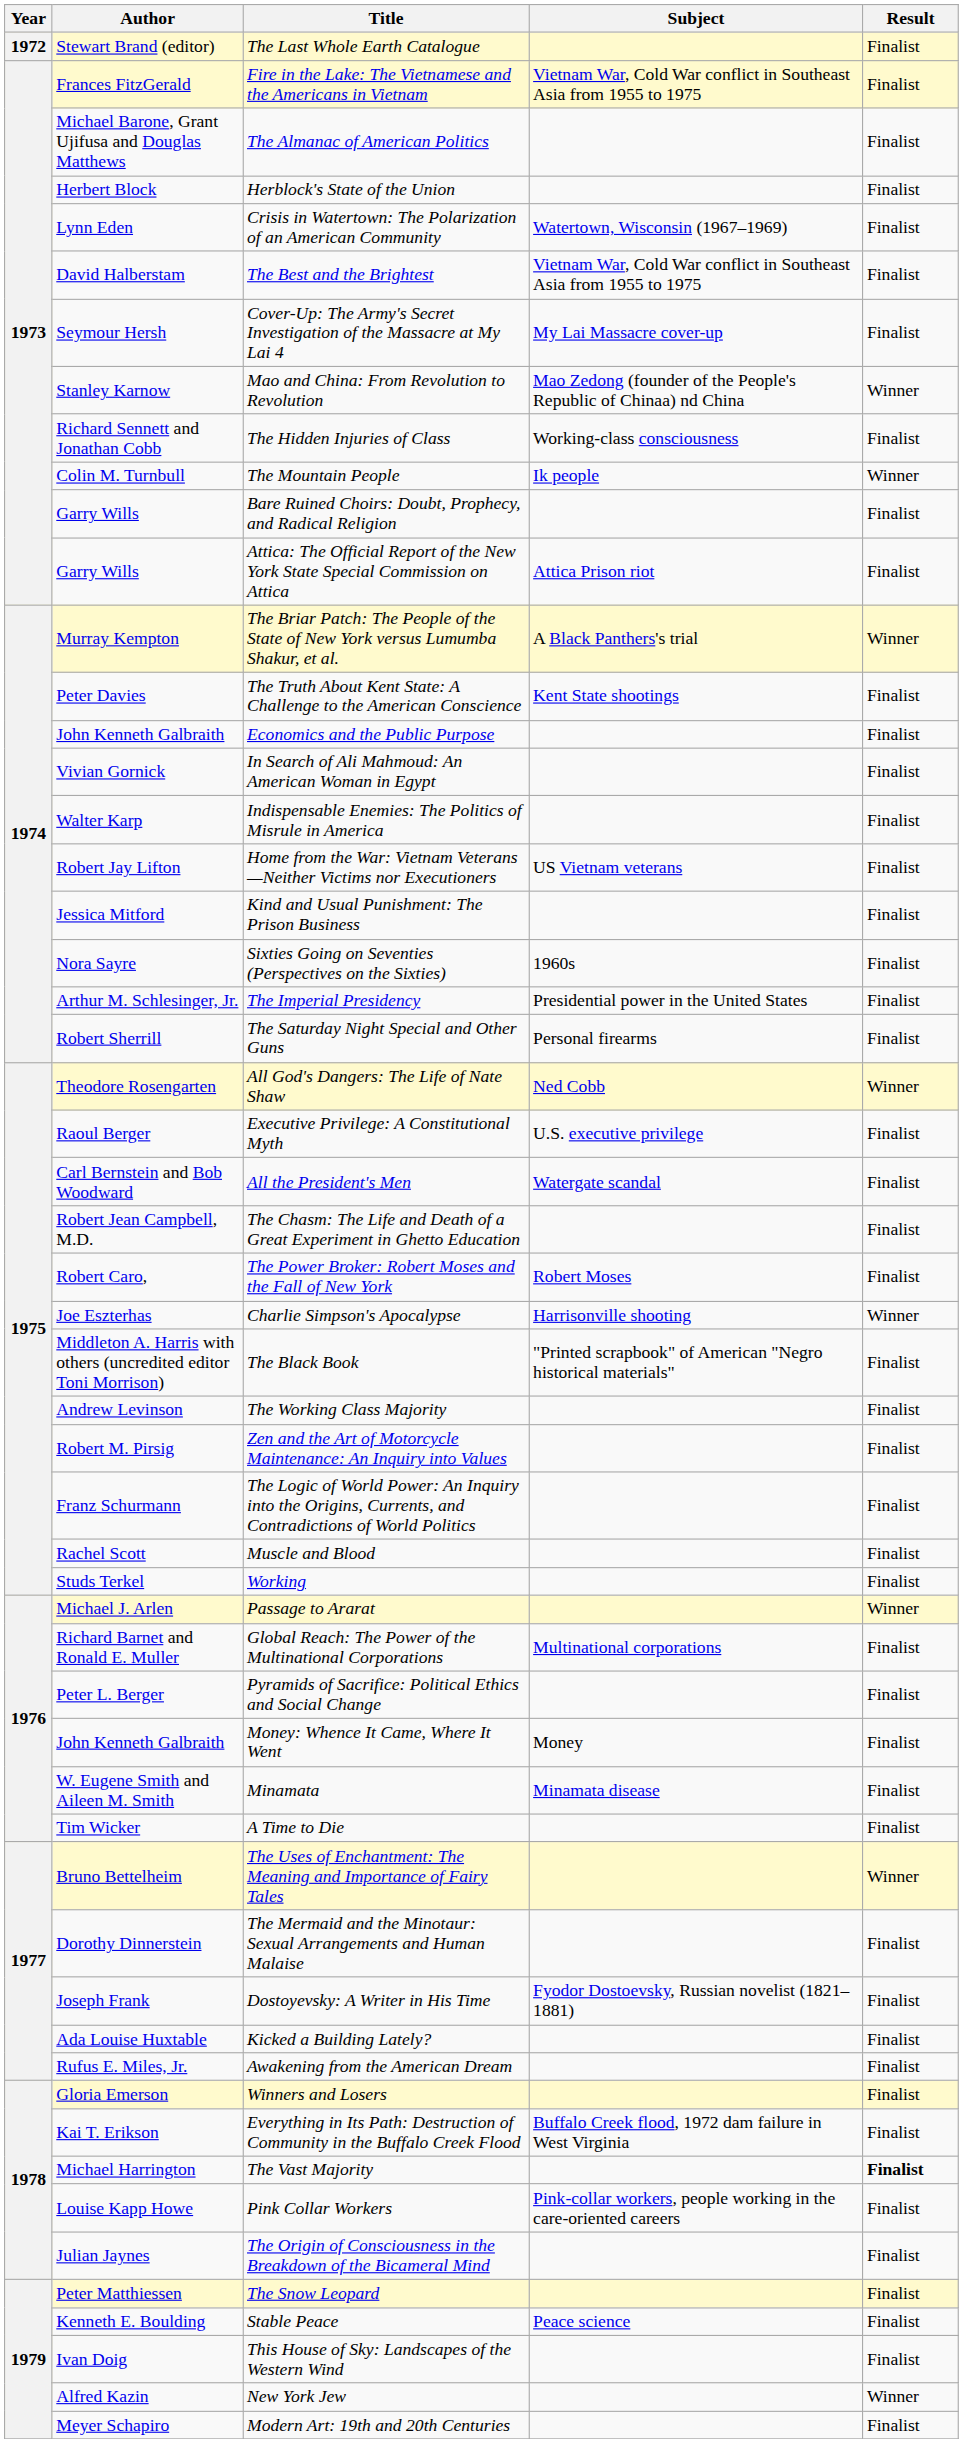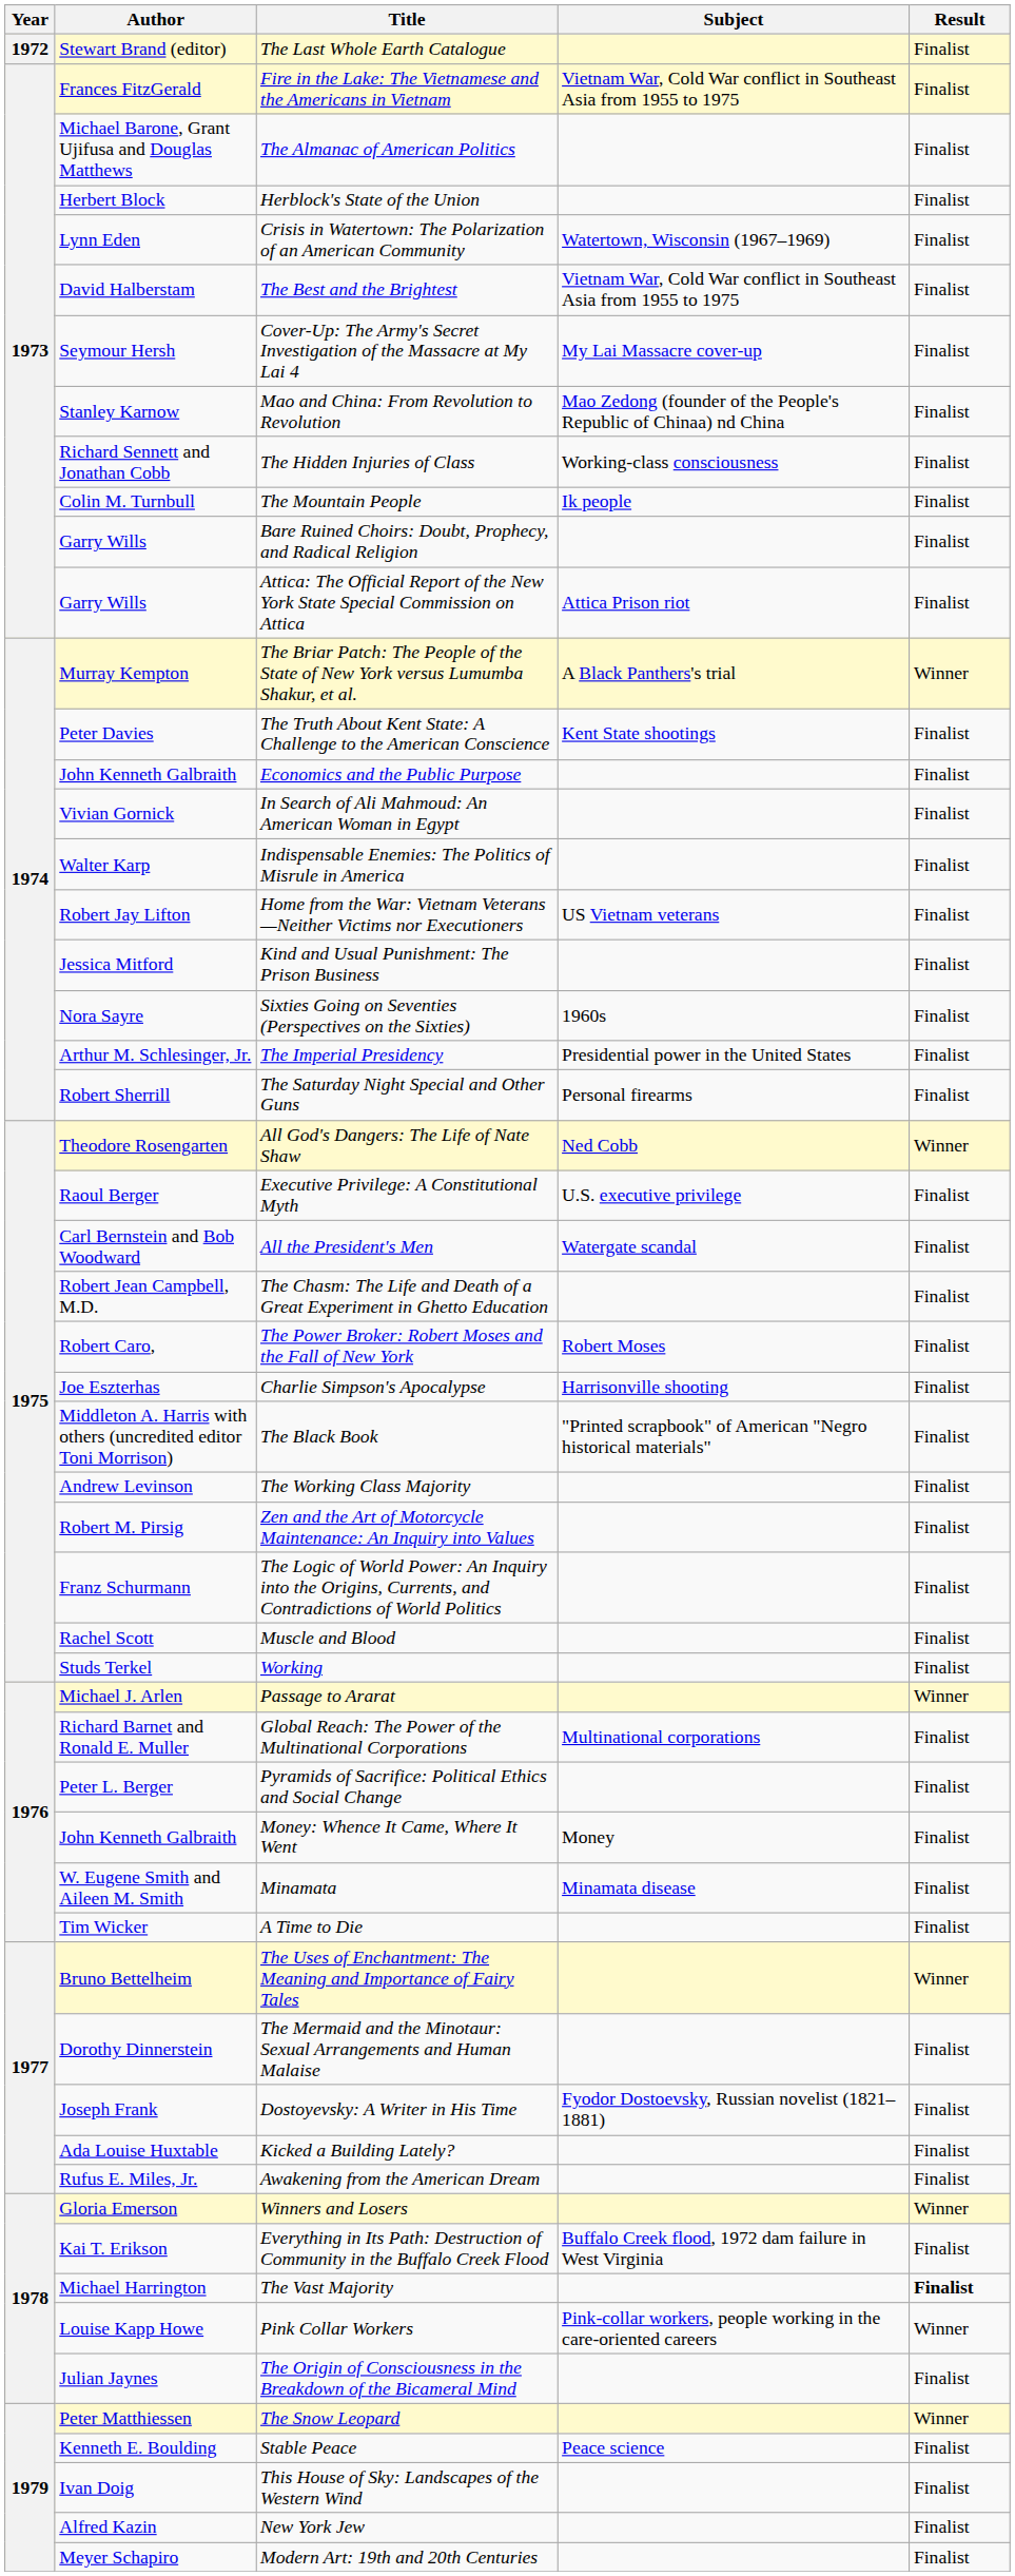Mao and China: From Revolution to Revolution | Result: Winner -> Finalist
The Mountain People | Result: Winner -> Finalist
Charlie Simpson's Apocalypse | Result: Winner -> Finalist
Winners and Losers | Result: Finalist -> Winner
Pink Collar Workers | Result: Finalist -> Winner
The Snow Leopard | Result: Finalist -> Winner
New York Jew | Result: Winner -> Finalist
